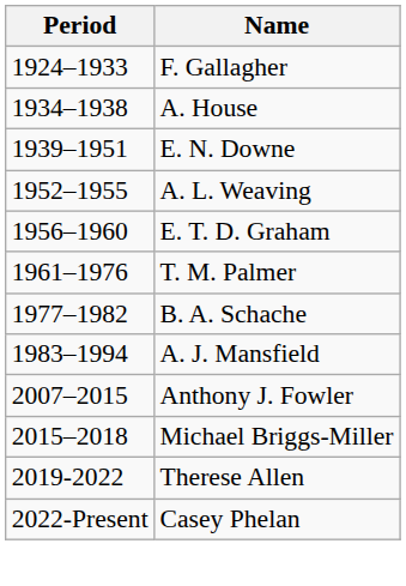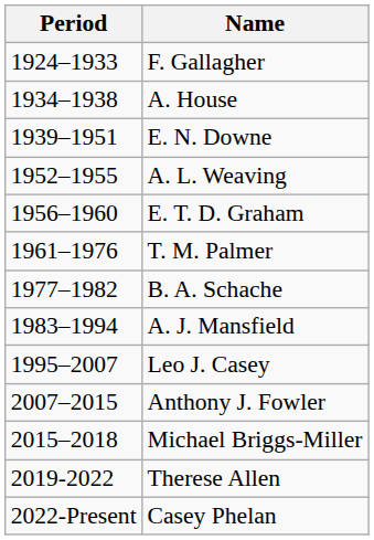+ row: 1995–2007 | Leo J. Casey
